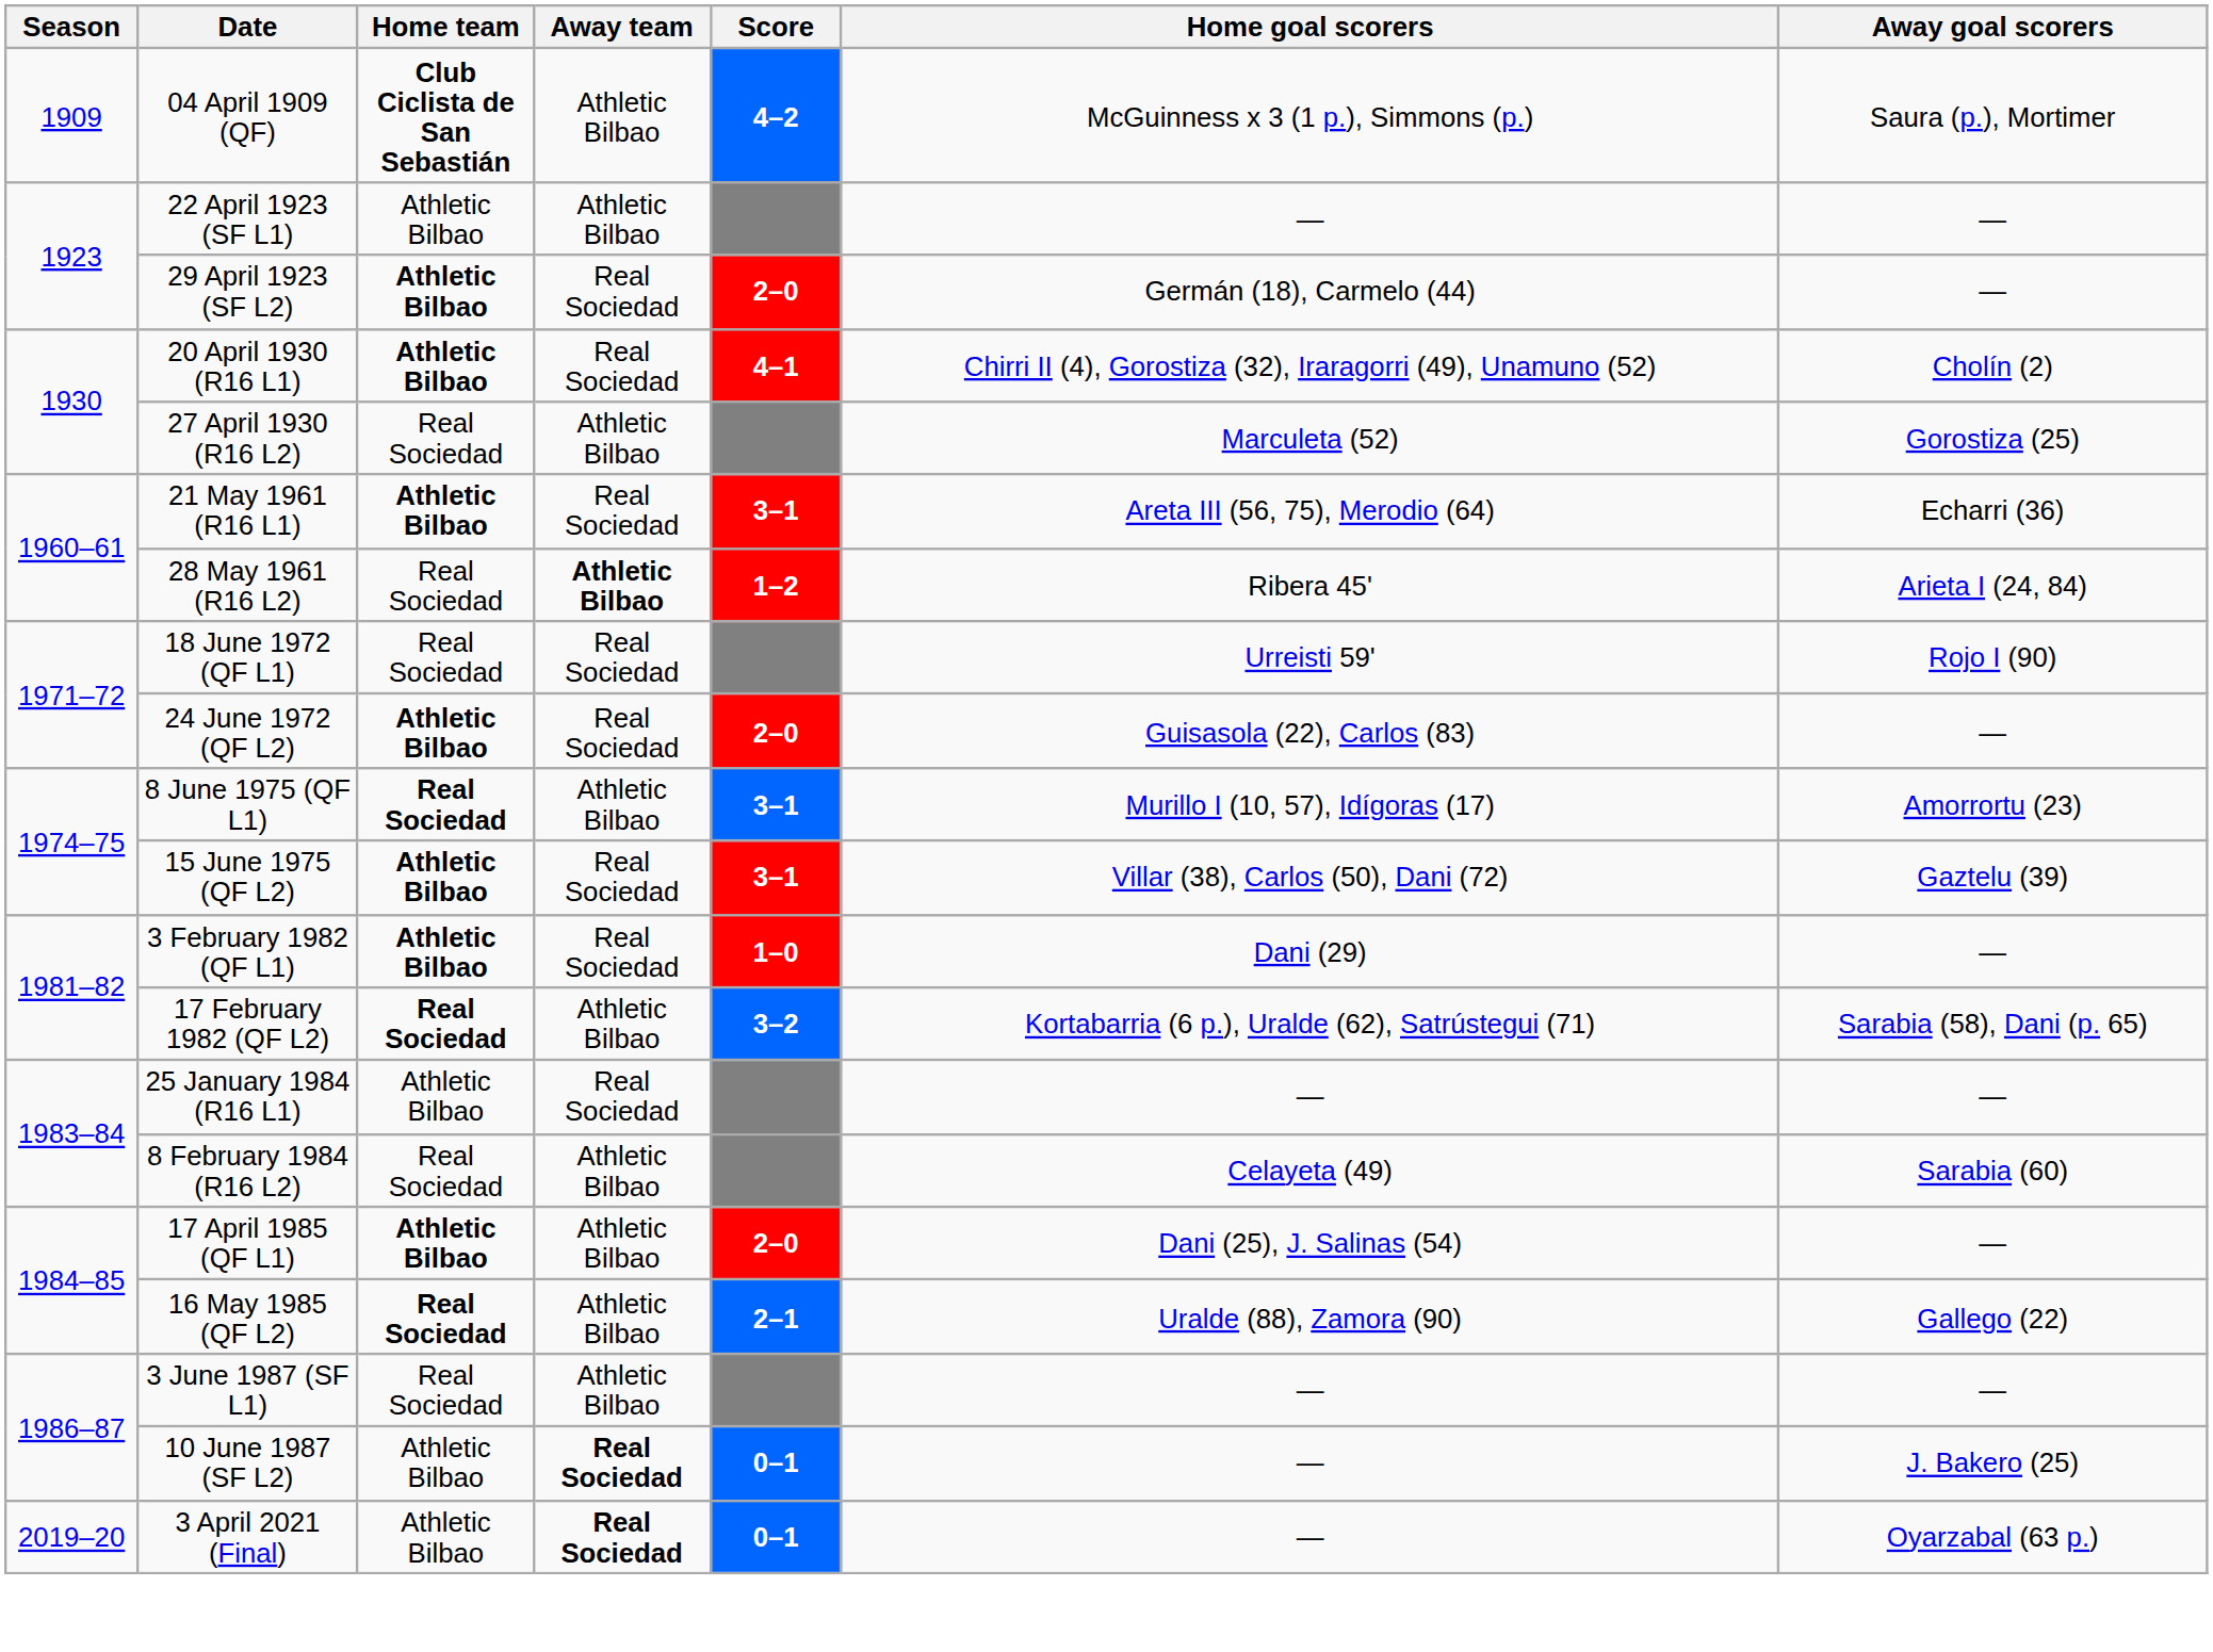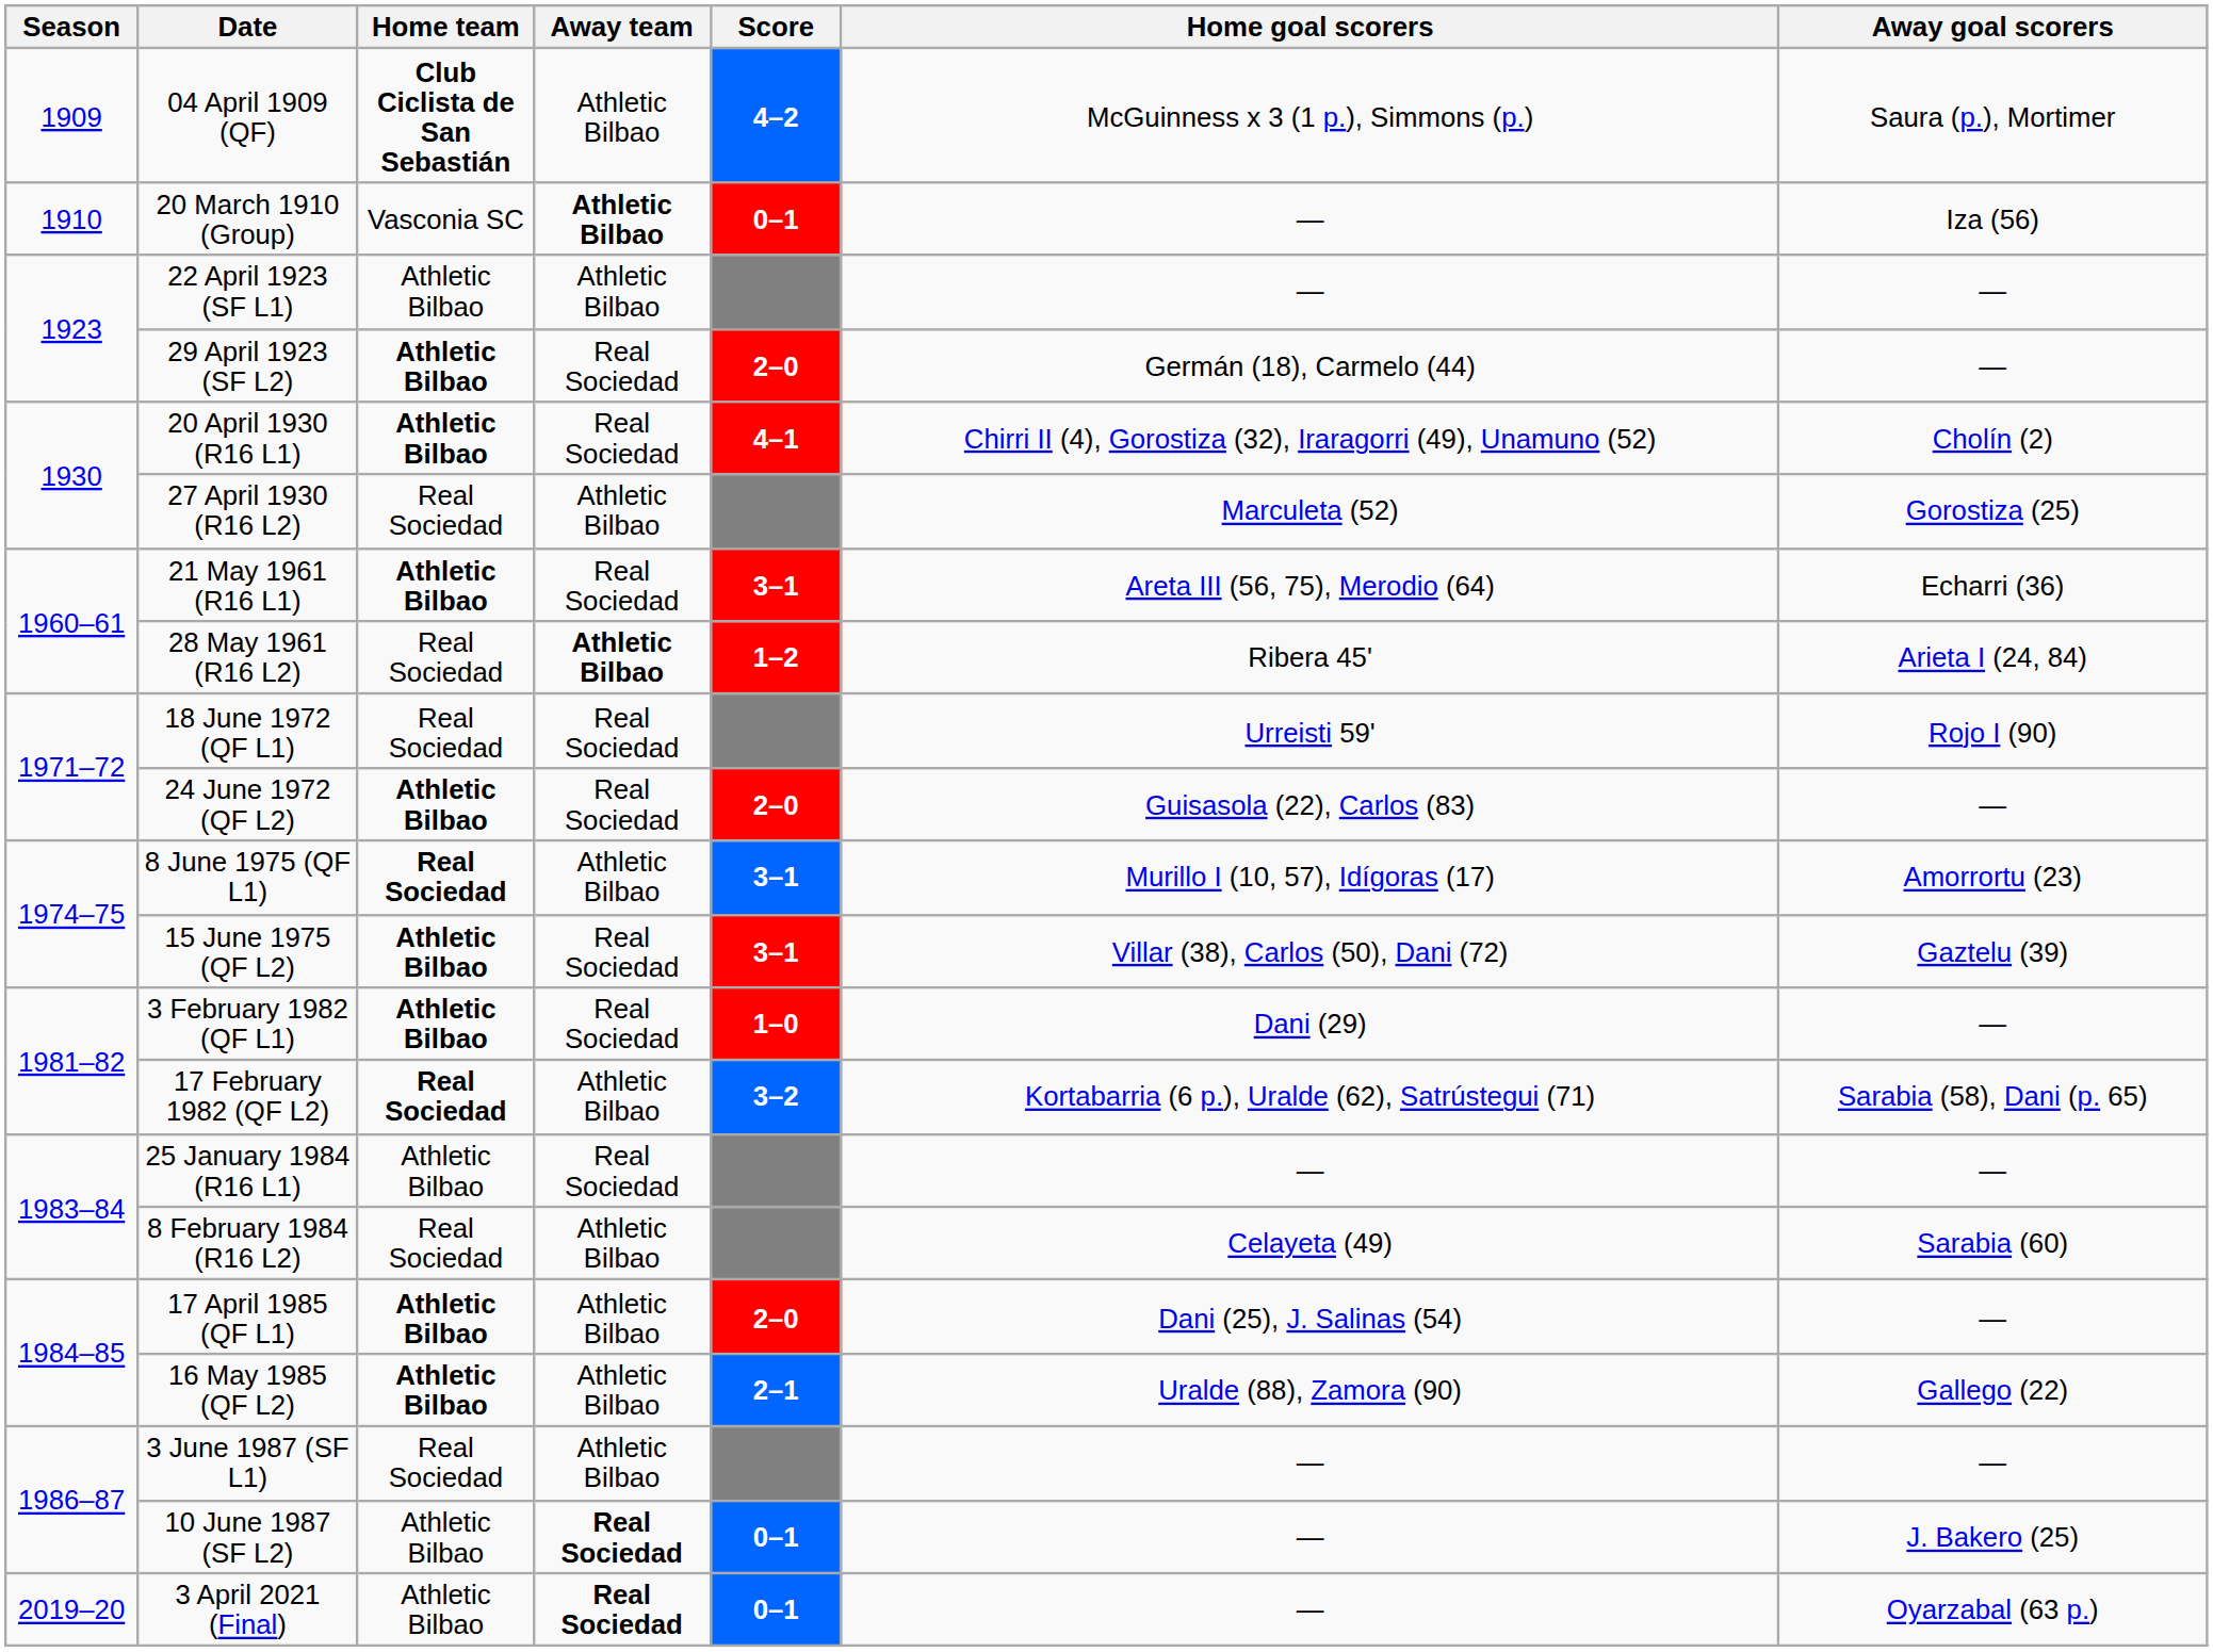+ row: 1910 | 20 March 1910 (Group) | Vasconia SC | Athletic Bilbao | 0–1 | — | Iza (56)
16 May 1985 (QF L2) | Home team: Real Sociedad -> Athletic Bilbao
